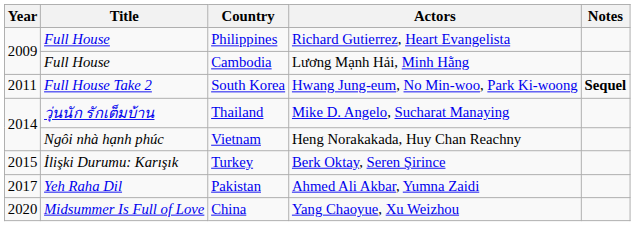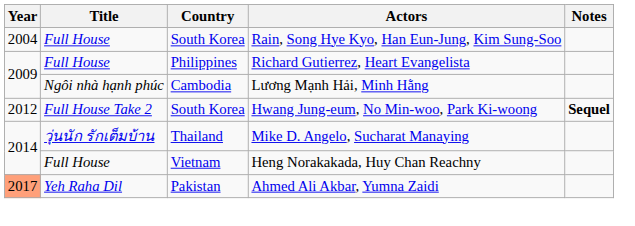+ row: 2004 | Full House | South Korea | Rain, Song Hye Kyo, Han Eun-Jung, Kim Sung-Soo
Lương Mạnh Hải, Minh Hằng | Title: Full House -> Ngôi nhà hạnh phúc
Hwang Jung-eum, No Min-woo, Park Ki-woong | Year: 2011 -> 2012
Heng Norakakada, Huy Chan Reachny | Title: Ngôi nhà hạnh phúc -> Full House
- row: 2015 | İlişki Durumu: Karışık | Turkey | Berk Oktay, Seren Şirince
Ahmed Ali Akbar, Yumna Zaidi | Year: no background -> lightsalmon background
- row: 2020 | Midsummer Is Full of Love | China | Yang Chaoyue, Xu Weizhou
